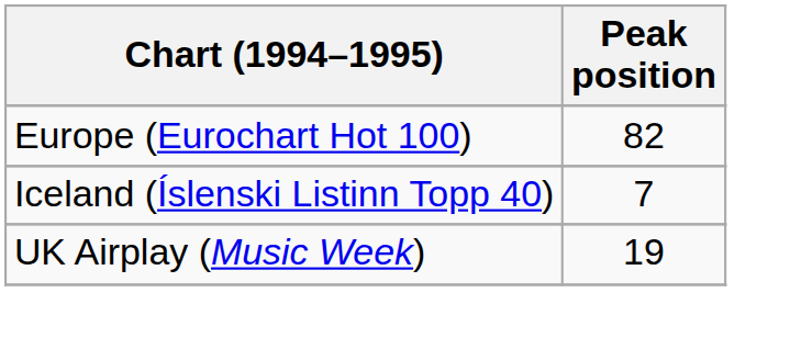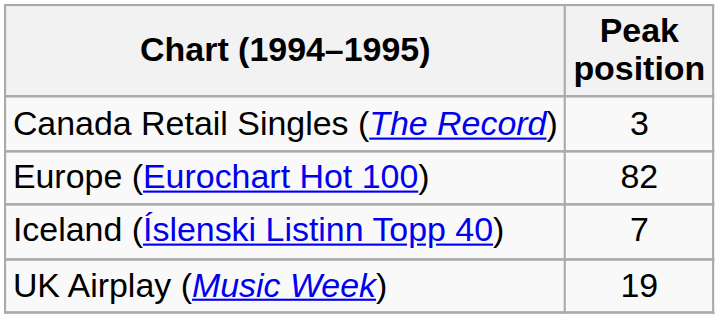+ row: Canada Retail Singles (The Record) | 3
